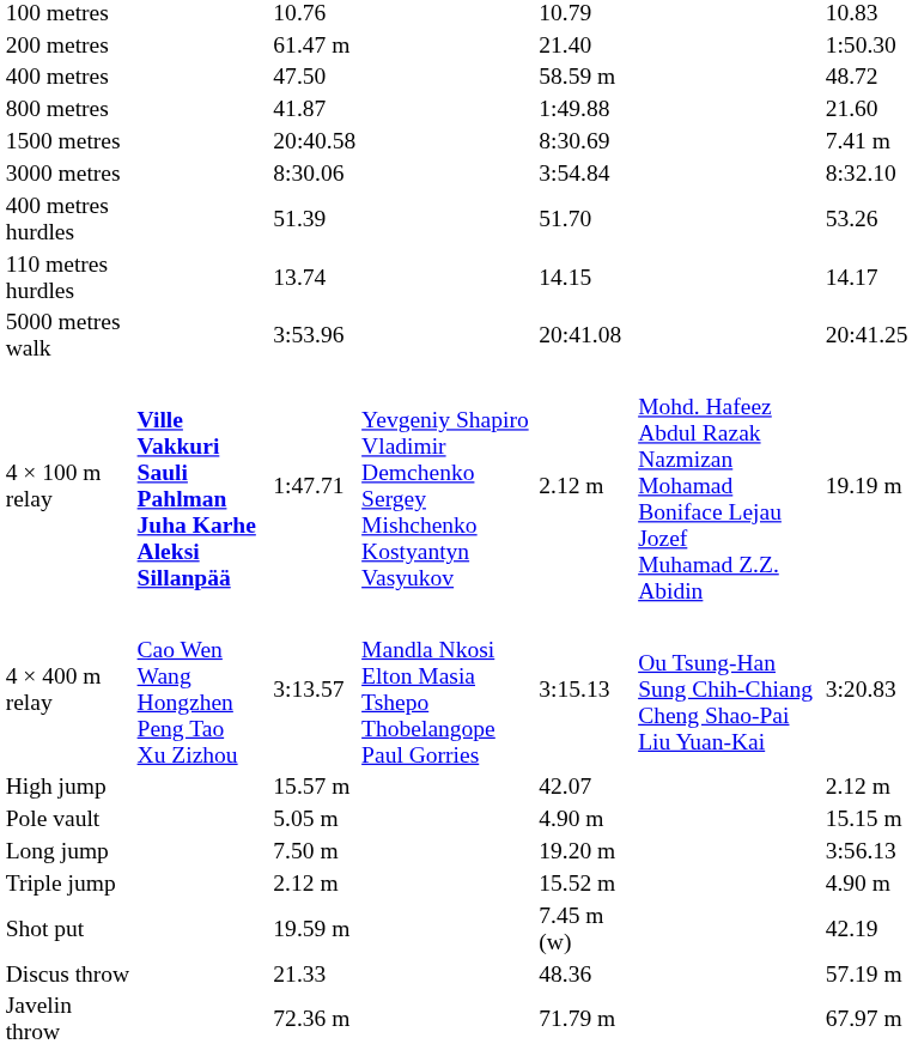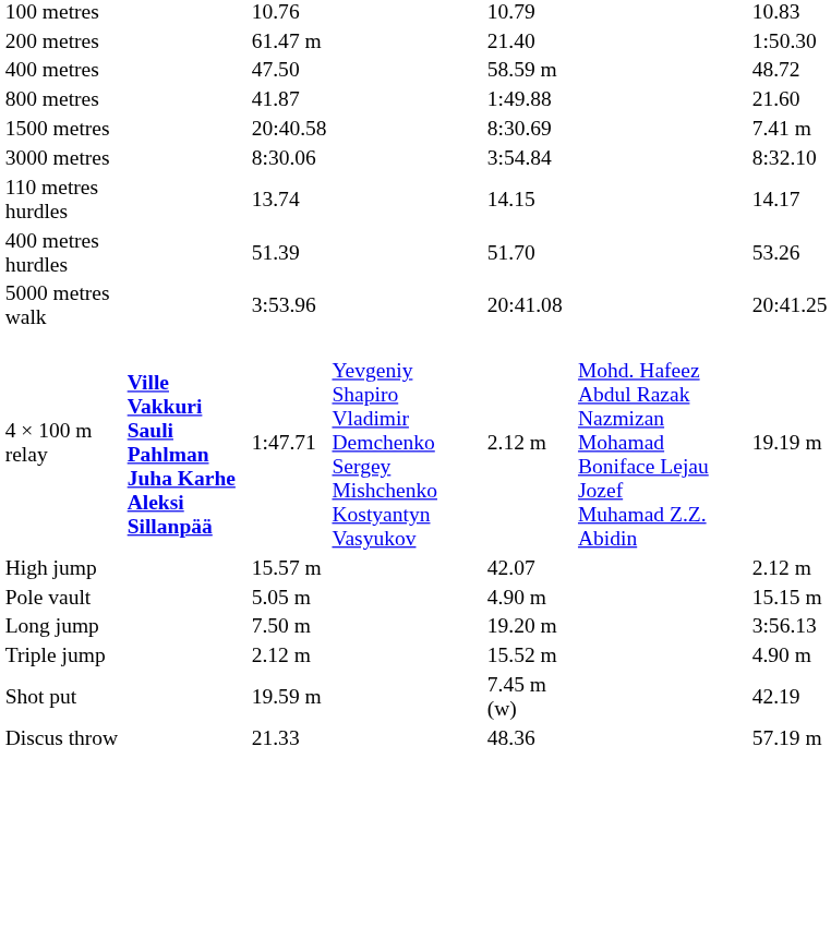rows swapped: 110 metres hurdles <-> 400 metres hurdles
- row: 4 × 400 m relay | Cao Wen Wang Hongzhen Peng Tao Xu Zizhou | 3:13.57 | Mandla Nkosi Elton Masia Tshepo Thobelangope Paul Gorries | 3:15.13 | Ou Tsung-Han Sung Chih-Chiang Cheng Shao-Pai Liu Yuan-Kai | 3:20.83
- row: Javelin throw | 72.36 m | 71.79 m | 67.97 m
